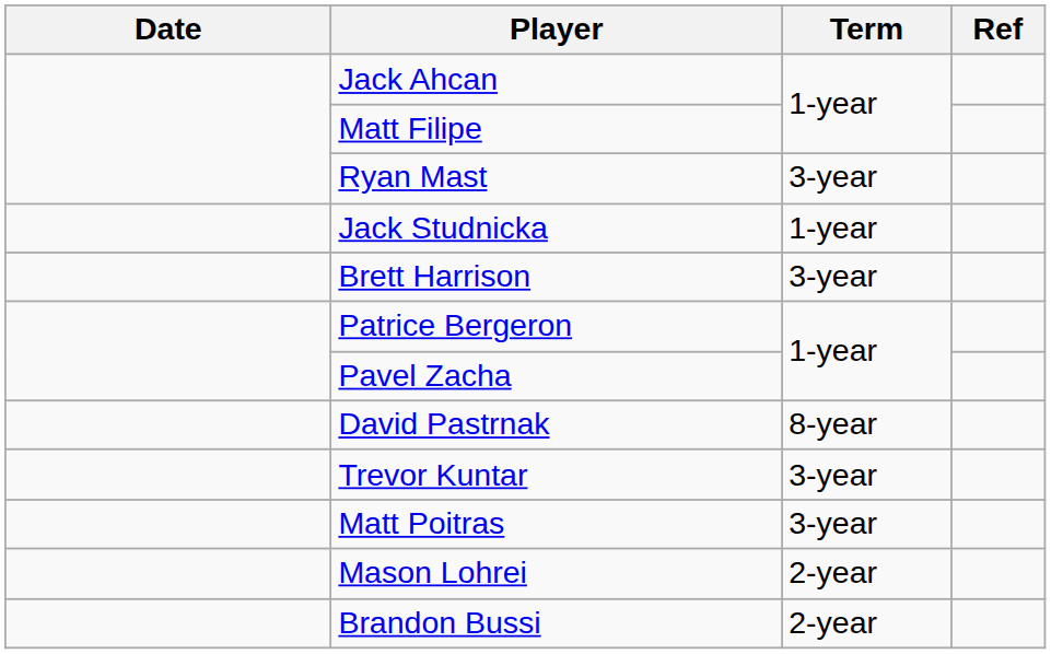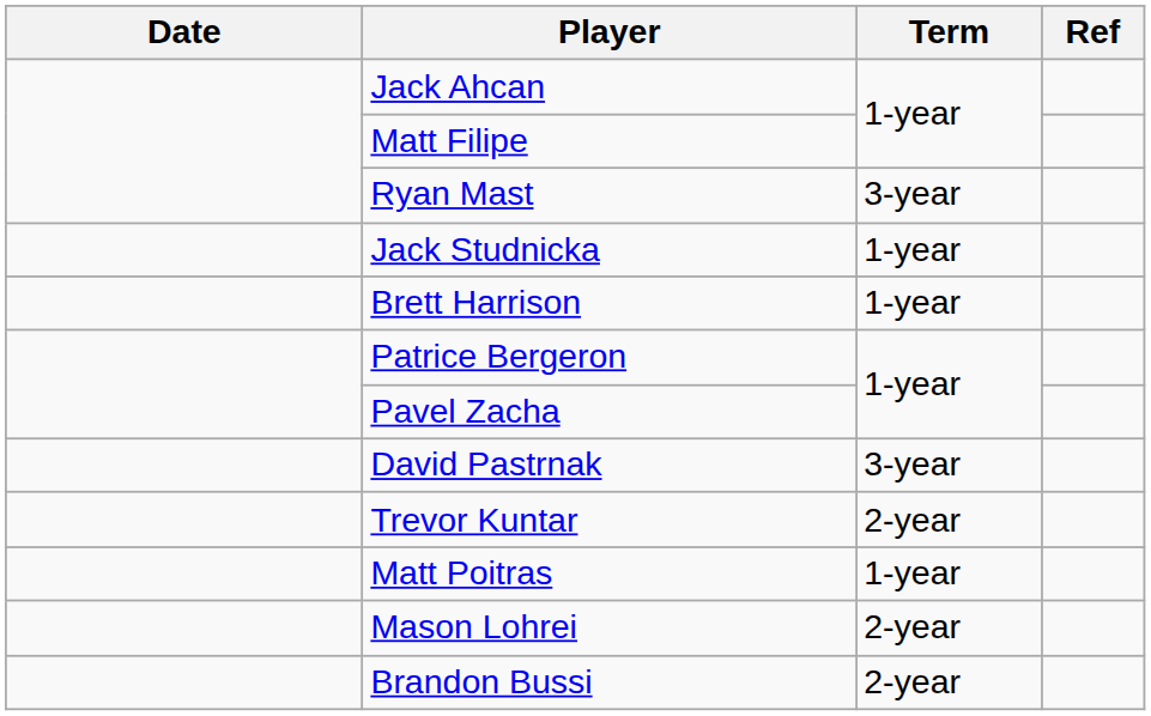Brett Harrison | Term: 3-year -> 1-year
David Pastrnak | Term: 8-year -> 3-year
Trevor Kuntar | Term: 3-year -> 2-year
Matt Poitras | Term: 3-year -> 1-year
